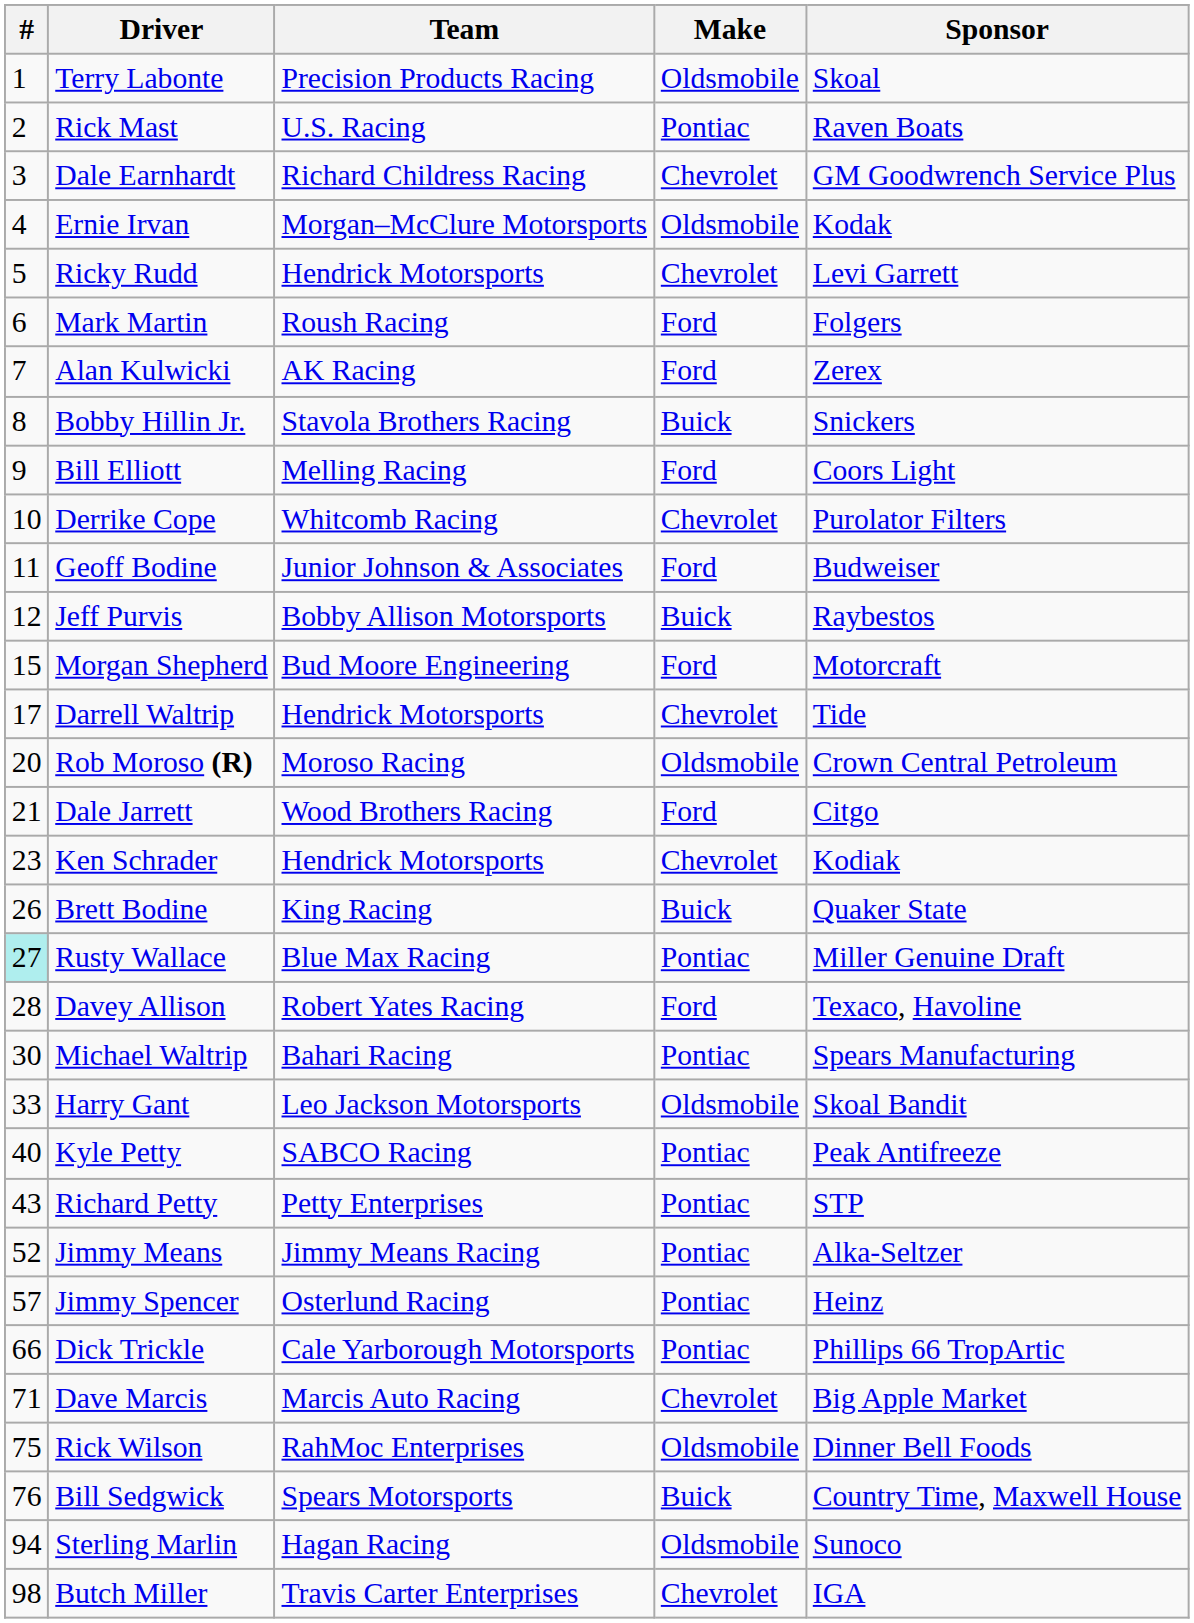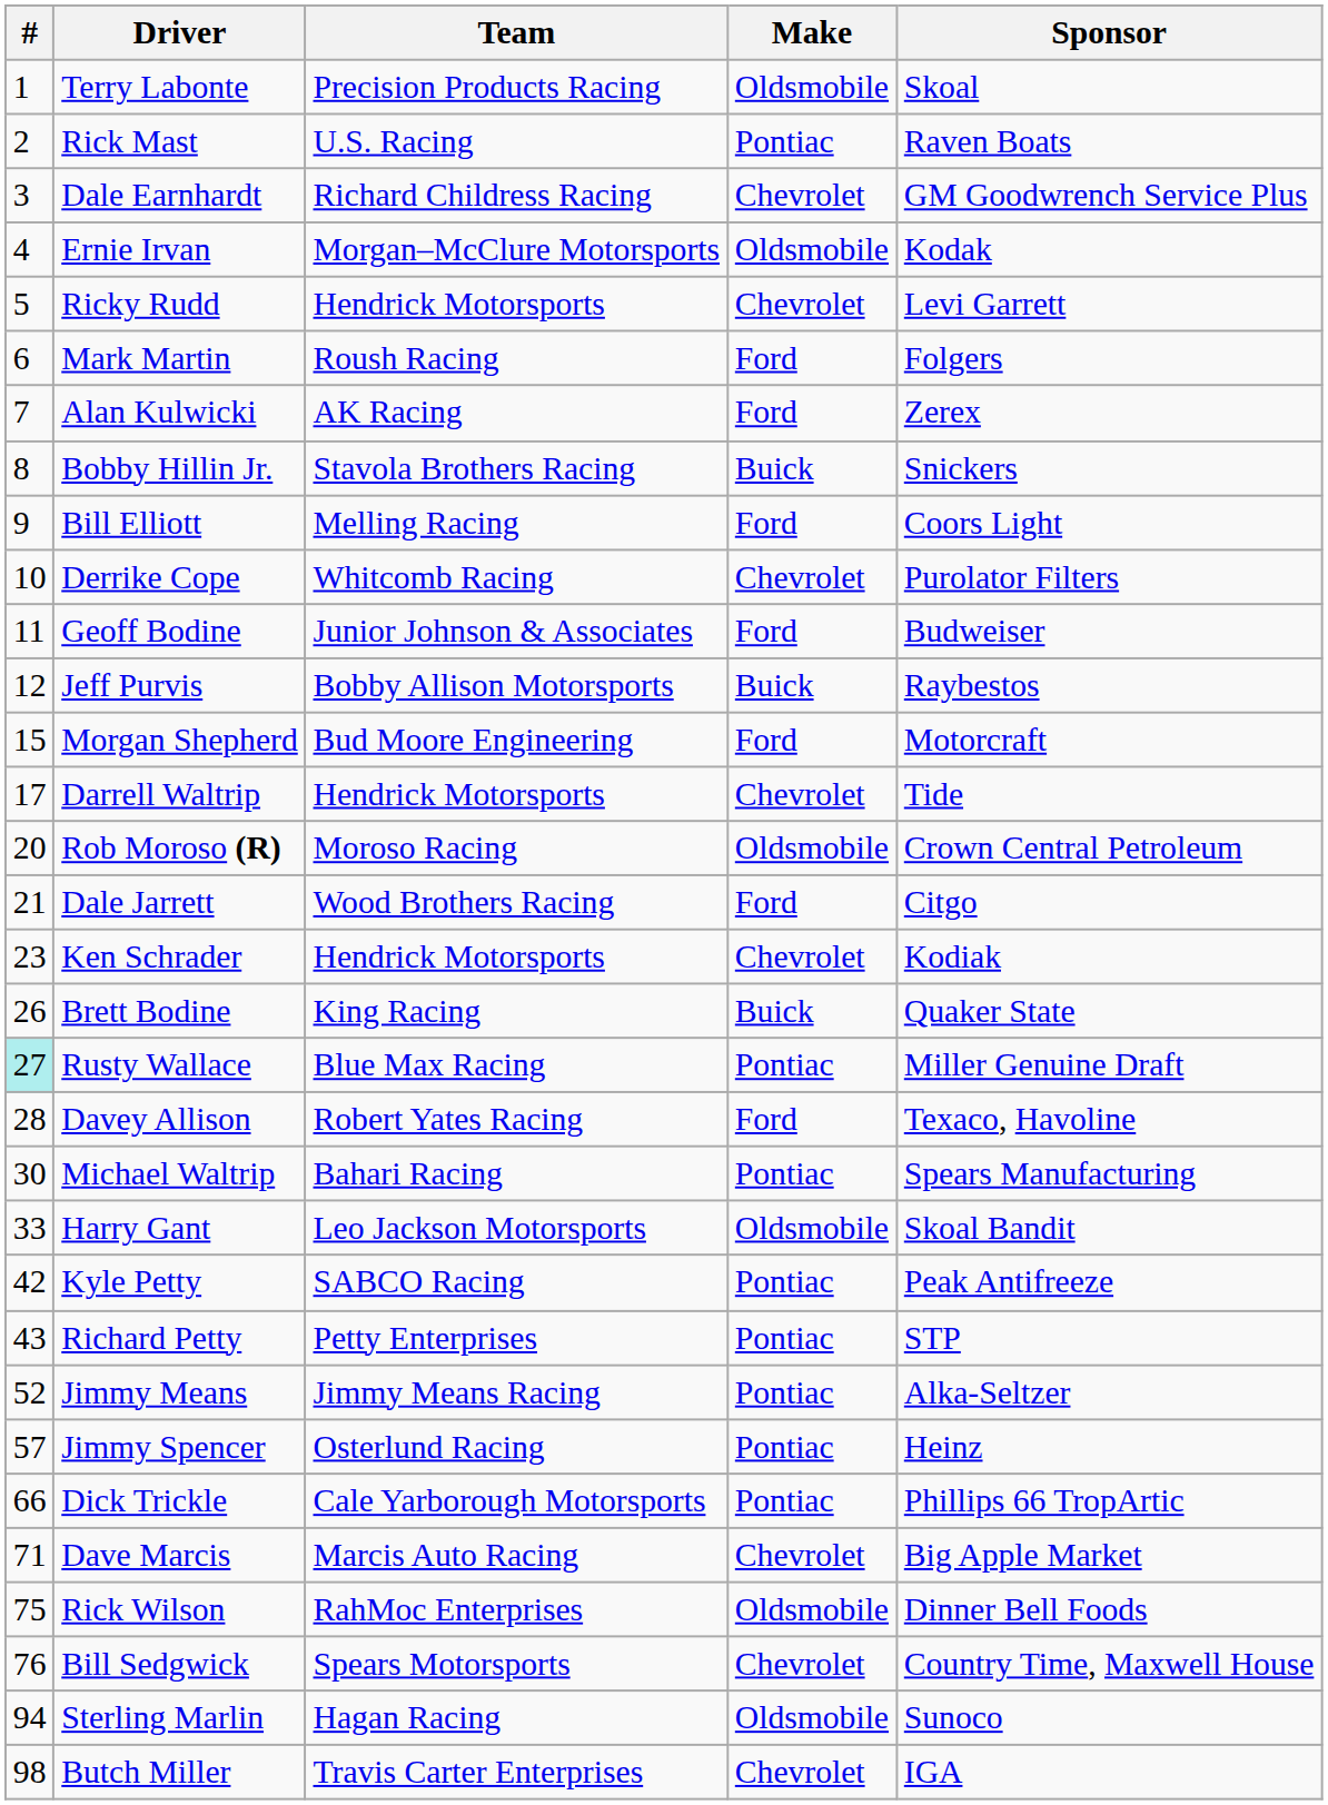Kyle Petty | #: 40 -> 42
Bill Sedgwick | Make: Buick -> Chevrolet
